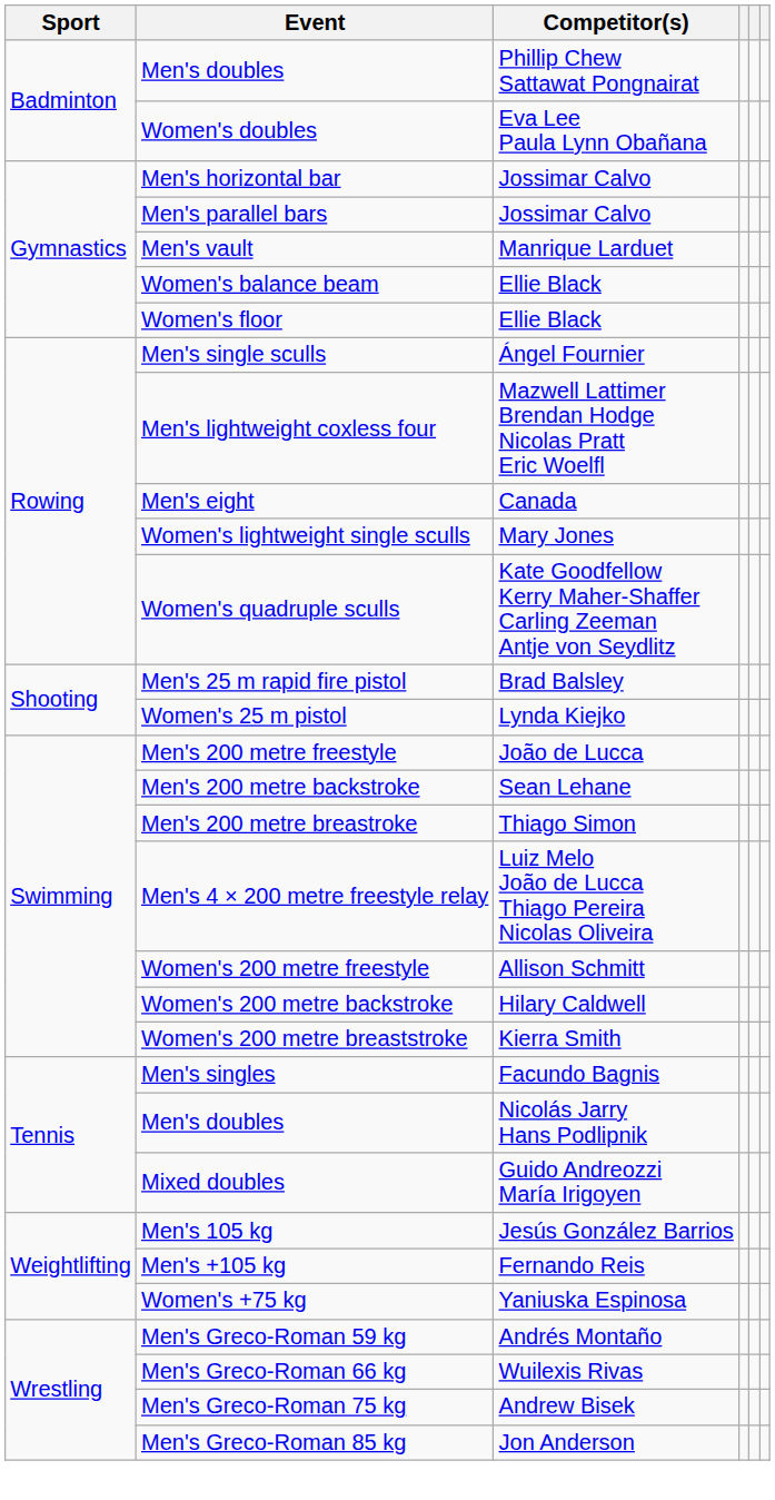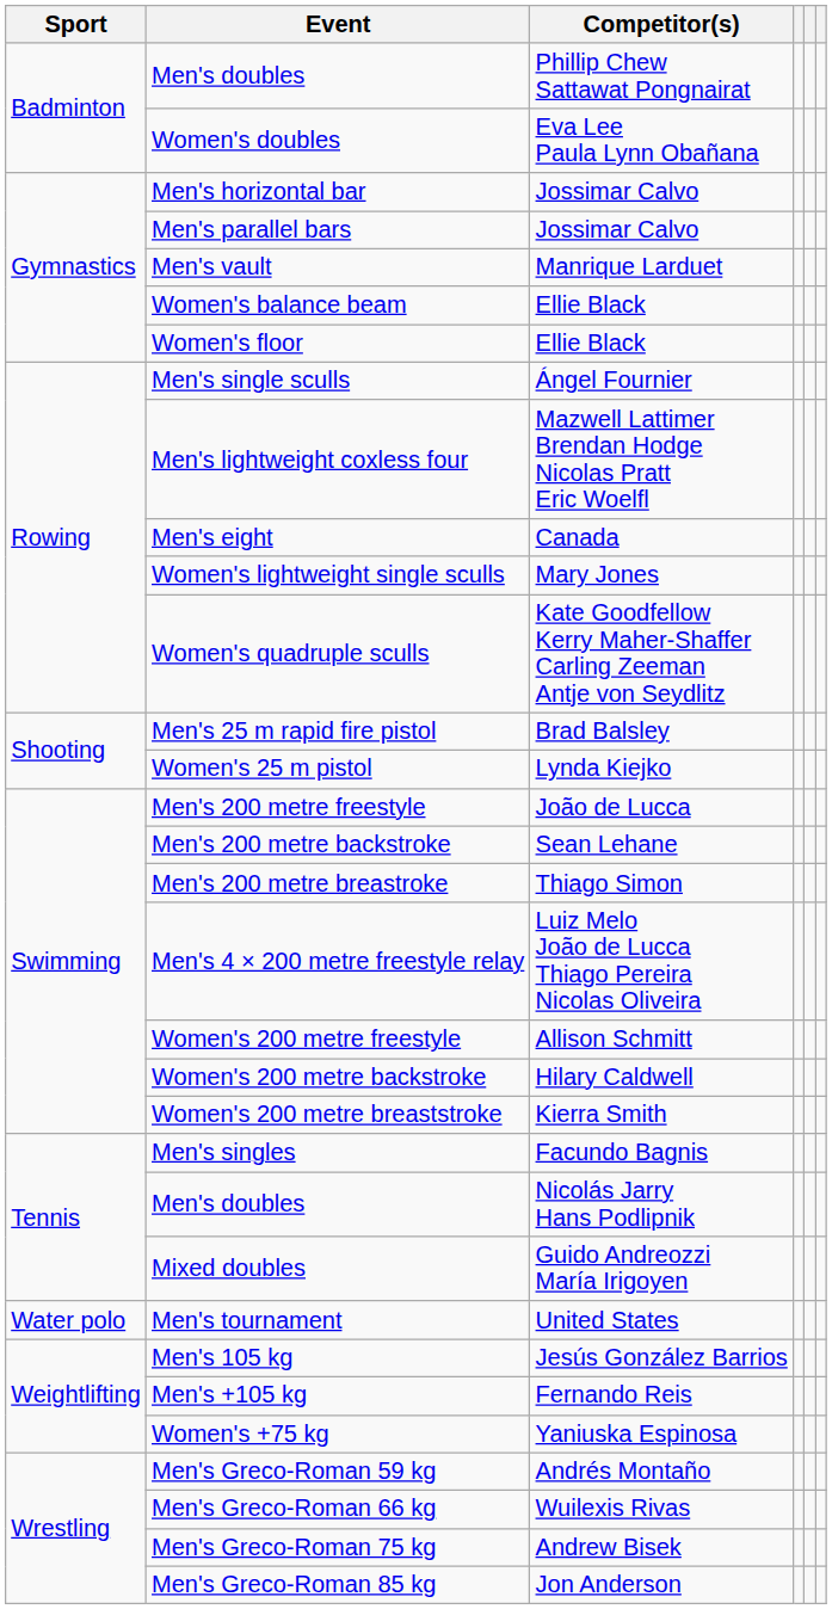+ row: Water polo | Men's tournament | United States
